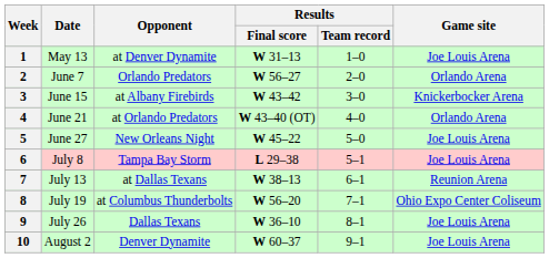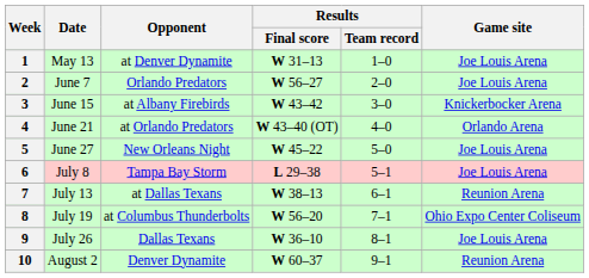2 | Game site: Orlando Arena -> Joe Louis Arena
10 | Game site: Joe Louis Arena -> Reunion Arena
